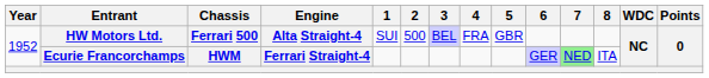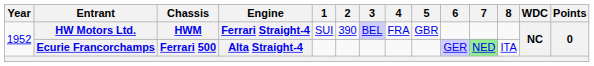HW Motors Ltd. | Chassis: Ferrari 500 -> HWM
HW Motors Ltd. | Engine: Alta Straight-4 -> Ferrari Straight-4
HW Motors Ltd. | 2: 500 -> 390
Ecurie Francorchamps | Chassis: HWM -> Ferrari 500
Ecurie Francorchamps | Engine: Ferrari Straight-4 -> Alta Straight-4
